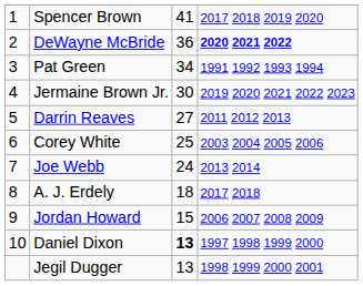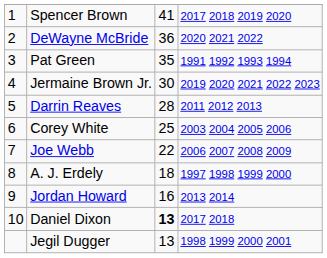DeWayne McBride | column 4: bold -> normal
Pat Green | column 3: 34 -> 35
Darrin Reaves | column 3: 27 -> 28
Joe Webb | column 3: 24 -> 22
Joe Webb | column 4: 2013 2014 -> 2006 2007 2008 2009
A. J. Erdely | column 4: 2017 2018 -> 1997 1998 1999 2000
Jordan Howard | column 3: 15 -> 16
Jordan Howard | column 4: 2006 2007 2008 2009 -> 2013 2014
Daniel Dixon | column 4: 1997 1998 1999 2000 -> 2017 2018
